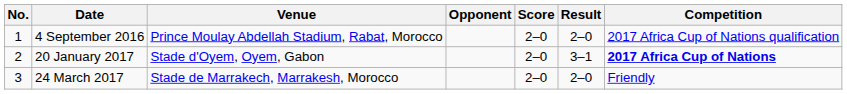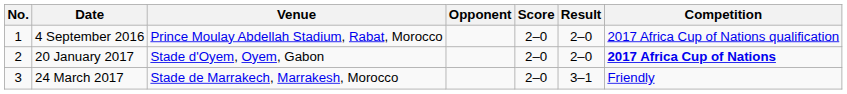20 January 2017 | Result: 3–1 -> 2–0
24 March 2017 | Result: 2–0 -> 3–1
